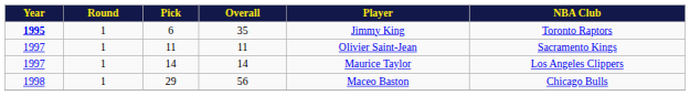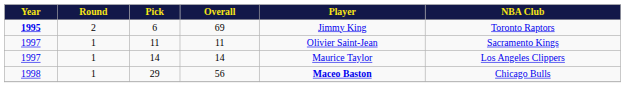6 | Round: 1 -> 2
6 | Overall: 35 -> 69
29 | Player: normal -> bold
